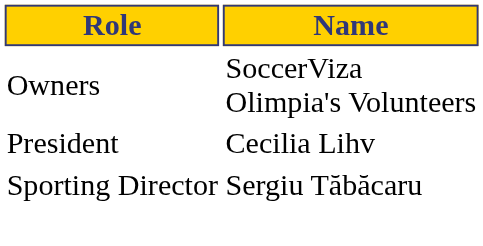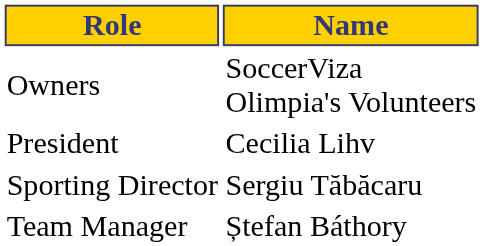+ row: Team Manager | Ștefan Báthory
